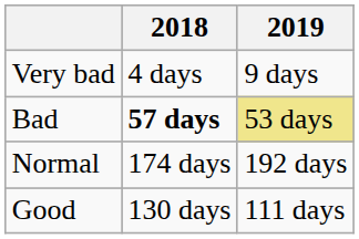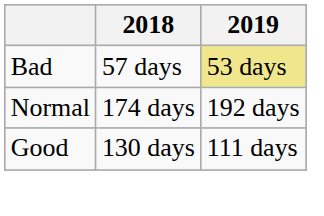- row: Very bad | 4 days | 9 days
Bad | 2018: bold -> normal
